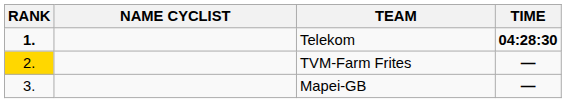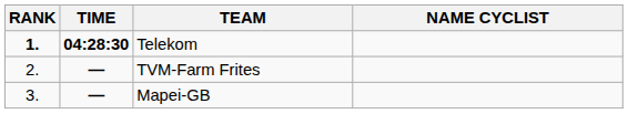columns swapped: NAME CYCLIST <-> TIME
TVM-Farm Frites | RANK: gold background -> no background
